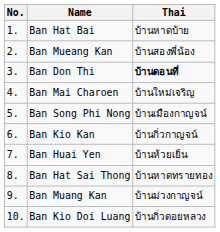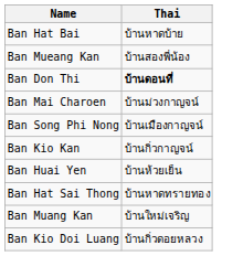- column: No. | 1. | 2. | 3. | 4. | 5. | 6. | 7. | 8. | 9. | 10.
Ban Mai Charoen | Thai: บ้านใหม่เจริญ -> บ้านม่วงกาญจน์
Ban Muang Kan | Thai: บ้านม่วงกาญจน์ -> บ้านใหม่เจริญ
